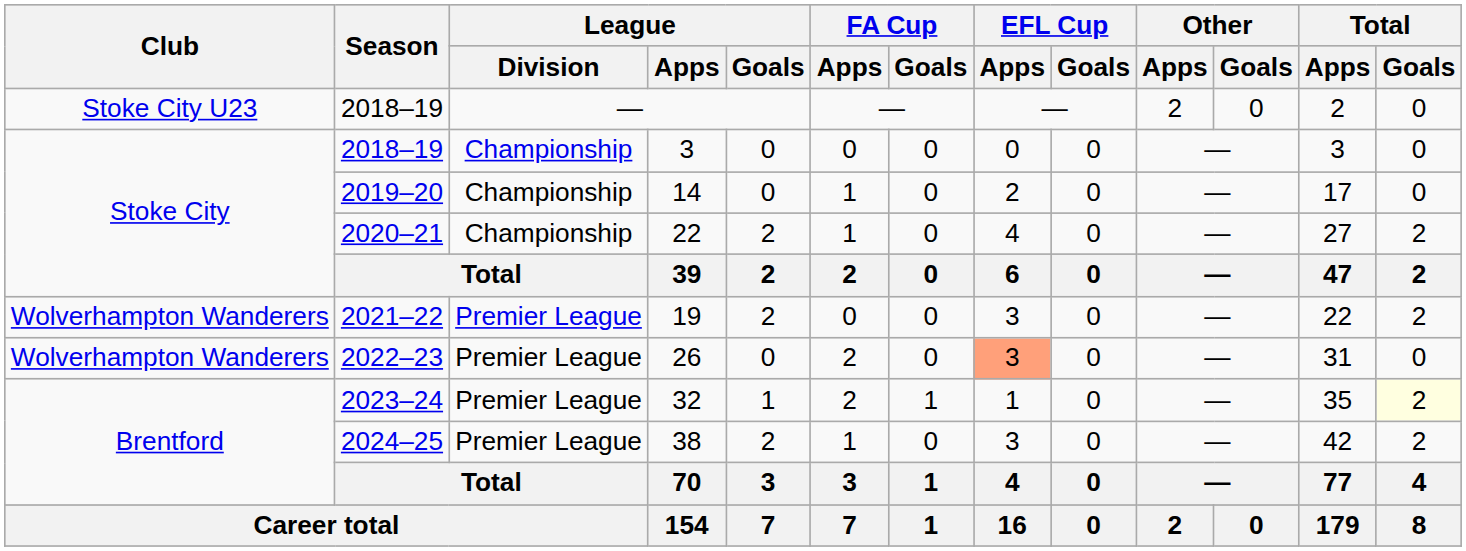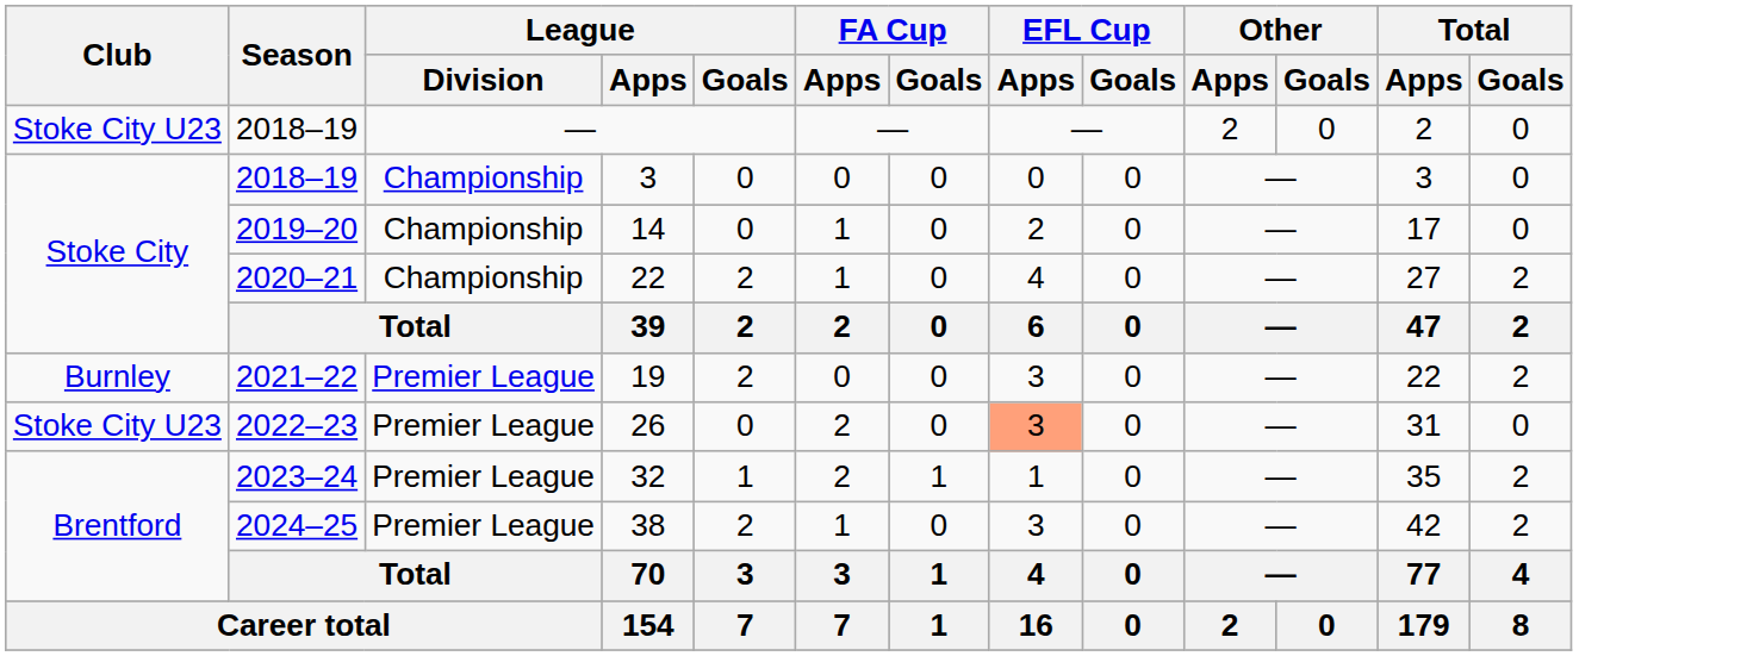19 | Club: Wolverhampton Wanderers -> Burnley
26 | Club: Wolverhampton Wanderers -> Stoke City U23
32 | Total / Goals: lightyellow background -> no background
